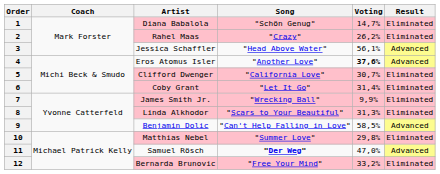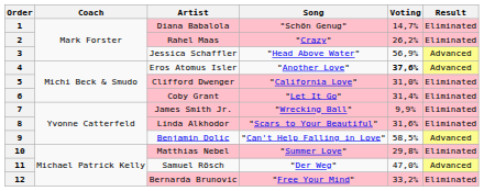3 | Voting: 56,1% -> 56,9%
5 | Voting: 30,7% -> 31,0%
8 | Voting: 31,3% -> 31,6%
11 | Song: bold -> normal
